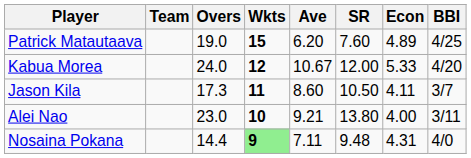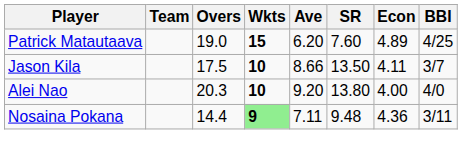- row: Kabua Morea | 24.0 | 12 | 10.67 | 12.00 | 5.33 | 4/20
Jason Kila | Overs: 17.3 -> 17.5
Jason Kila | Wkts: 11 -> 10
Jason Kila | Ave: 8.60 -> 8.66
Jason Kila | SR: 10.50 -> 13.50
Alei Nao | Overs: 23.0 -> 20.3
Alei Nao | Ave: 9.21 -> 9.20
Alei Nao | BBI: 3/11 -> 4/0
Nosaina Pokana | Econ: 4.31 -> 4.36
Nosaina Pokana | BBI: 4/0 -> 3/11
